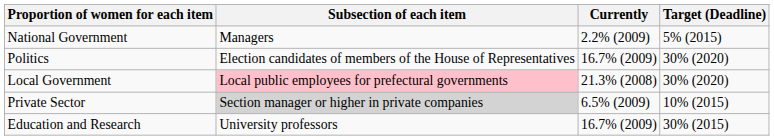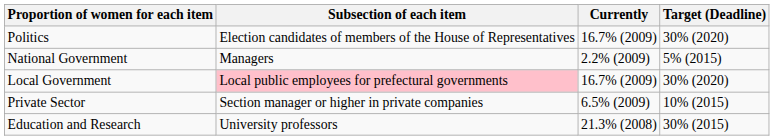rows swapped: Politics <-> National Government
Local Government | Currently: 21.3% (2008) -> 16.7% (2009)
Private Sector | Subsection of each item: lightgrey background -> no background
Education and Research | Currently: 16.7% (2009) -> 21.3% (2008)
